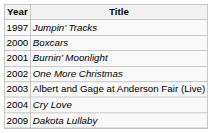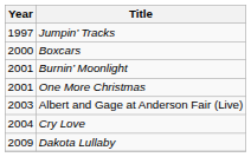One More Christmas | Year: 2002 -> 2001
